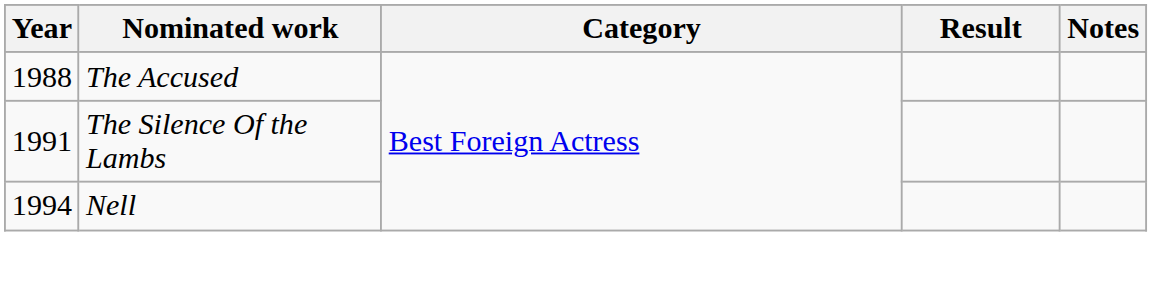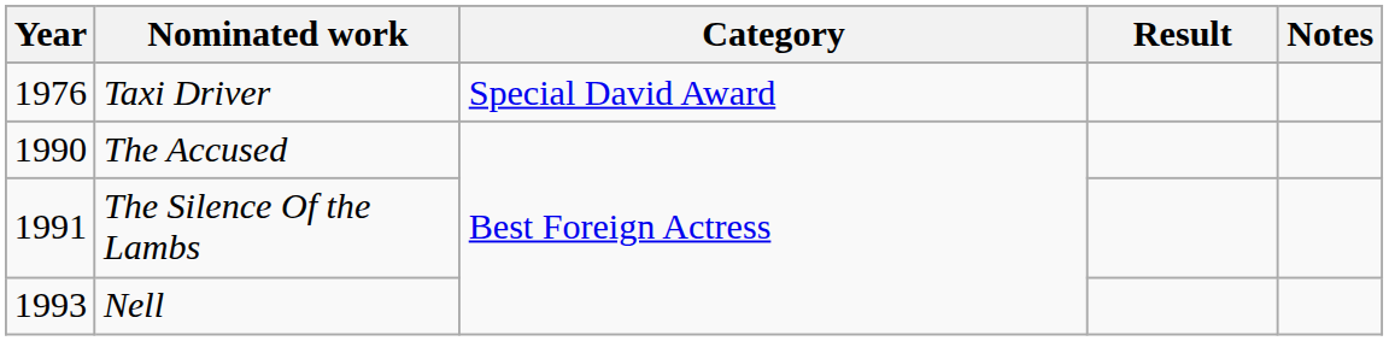+ row: 1976 | Taxi Driver | Special David Award
The Accused | Year: 1988 -> 1990
Nell | Year: 1994 -> 1993
